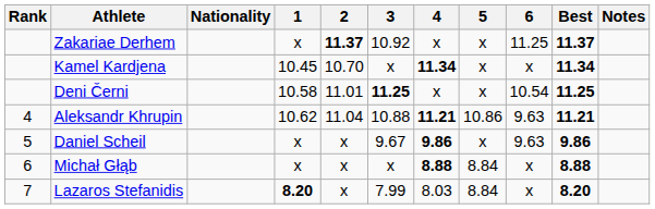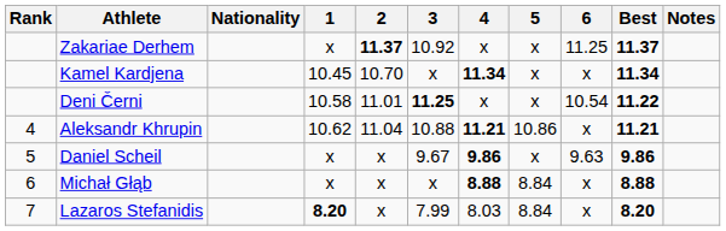Deni Černi | Best: 11.25 -> 11.22
Aleksandr Khrupin | 6: 9.63 -> x
